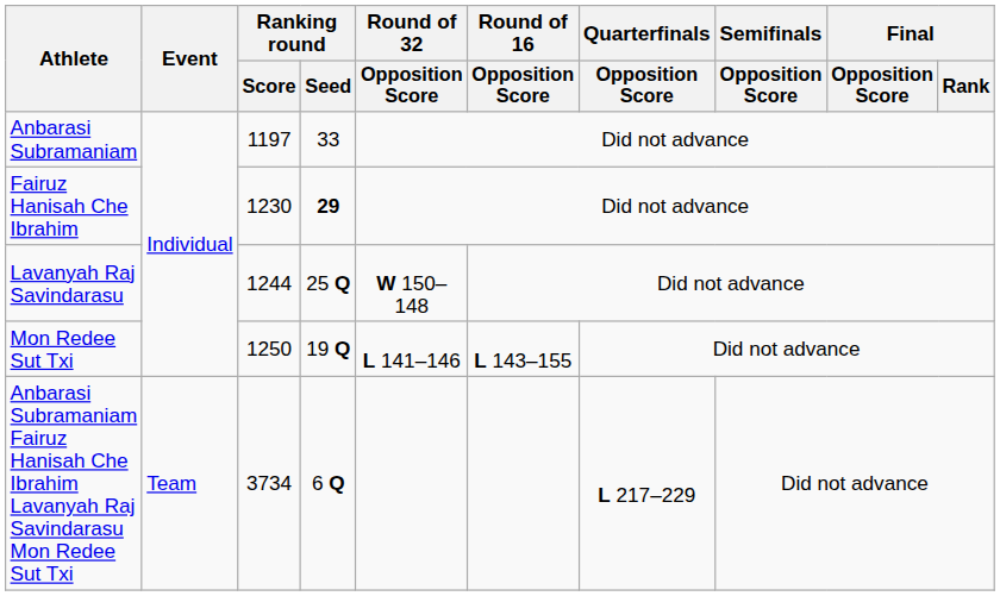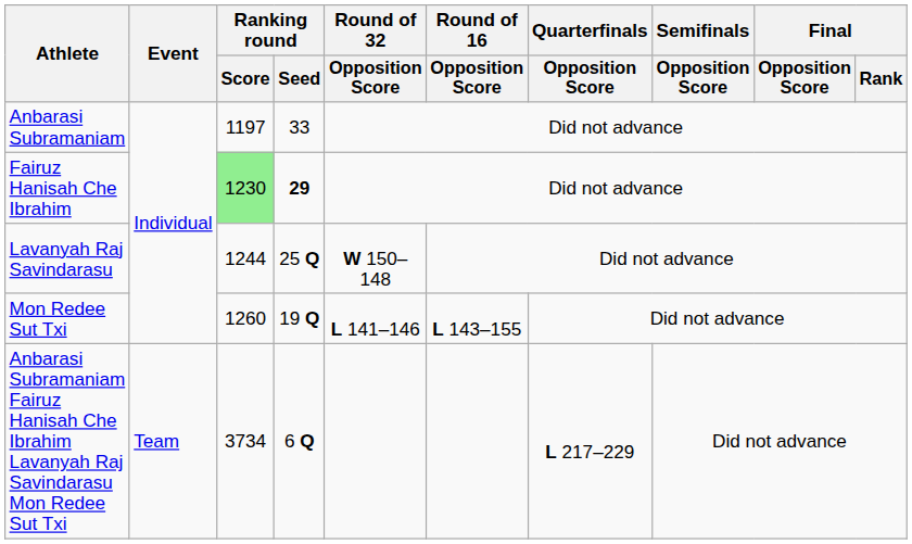Fairuz Hanisah Che Ibrahim | Ranking round / Score: no background -> lightgreen background
Mon Redee Sut Txi | Ranking round / Score: 1250 -> 1260
